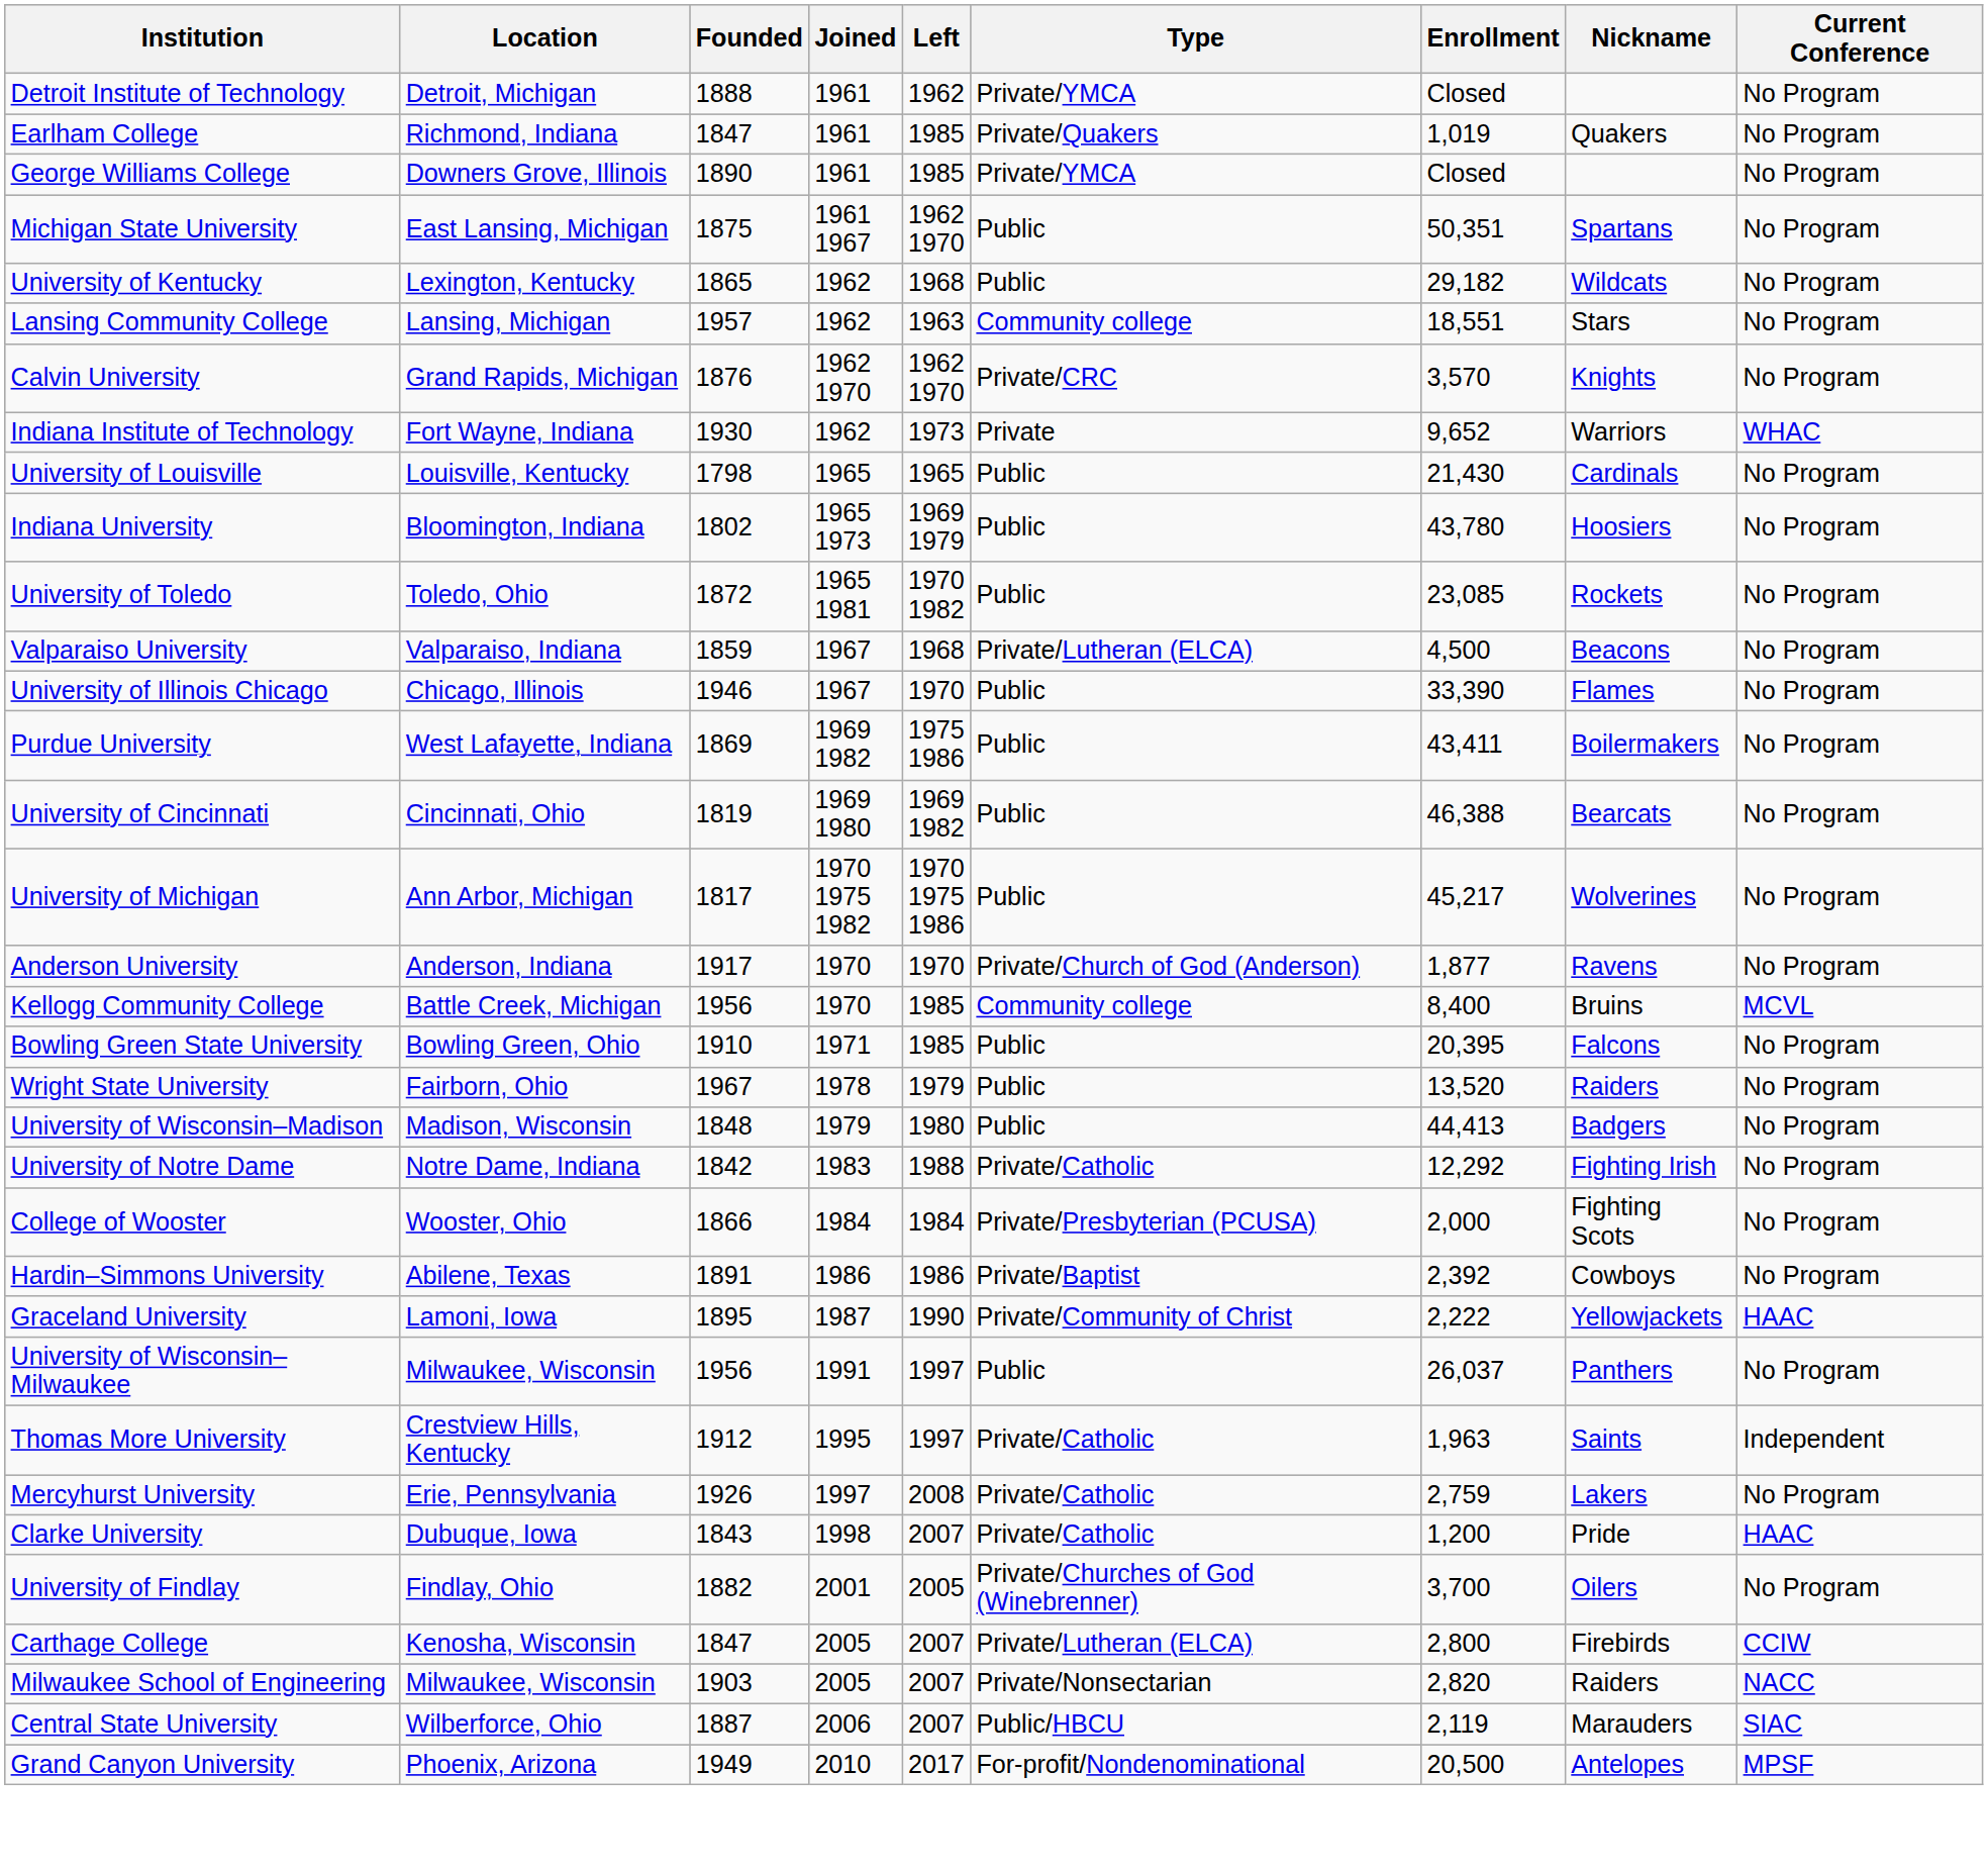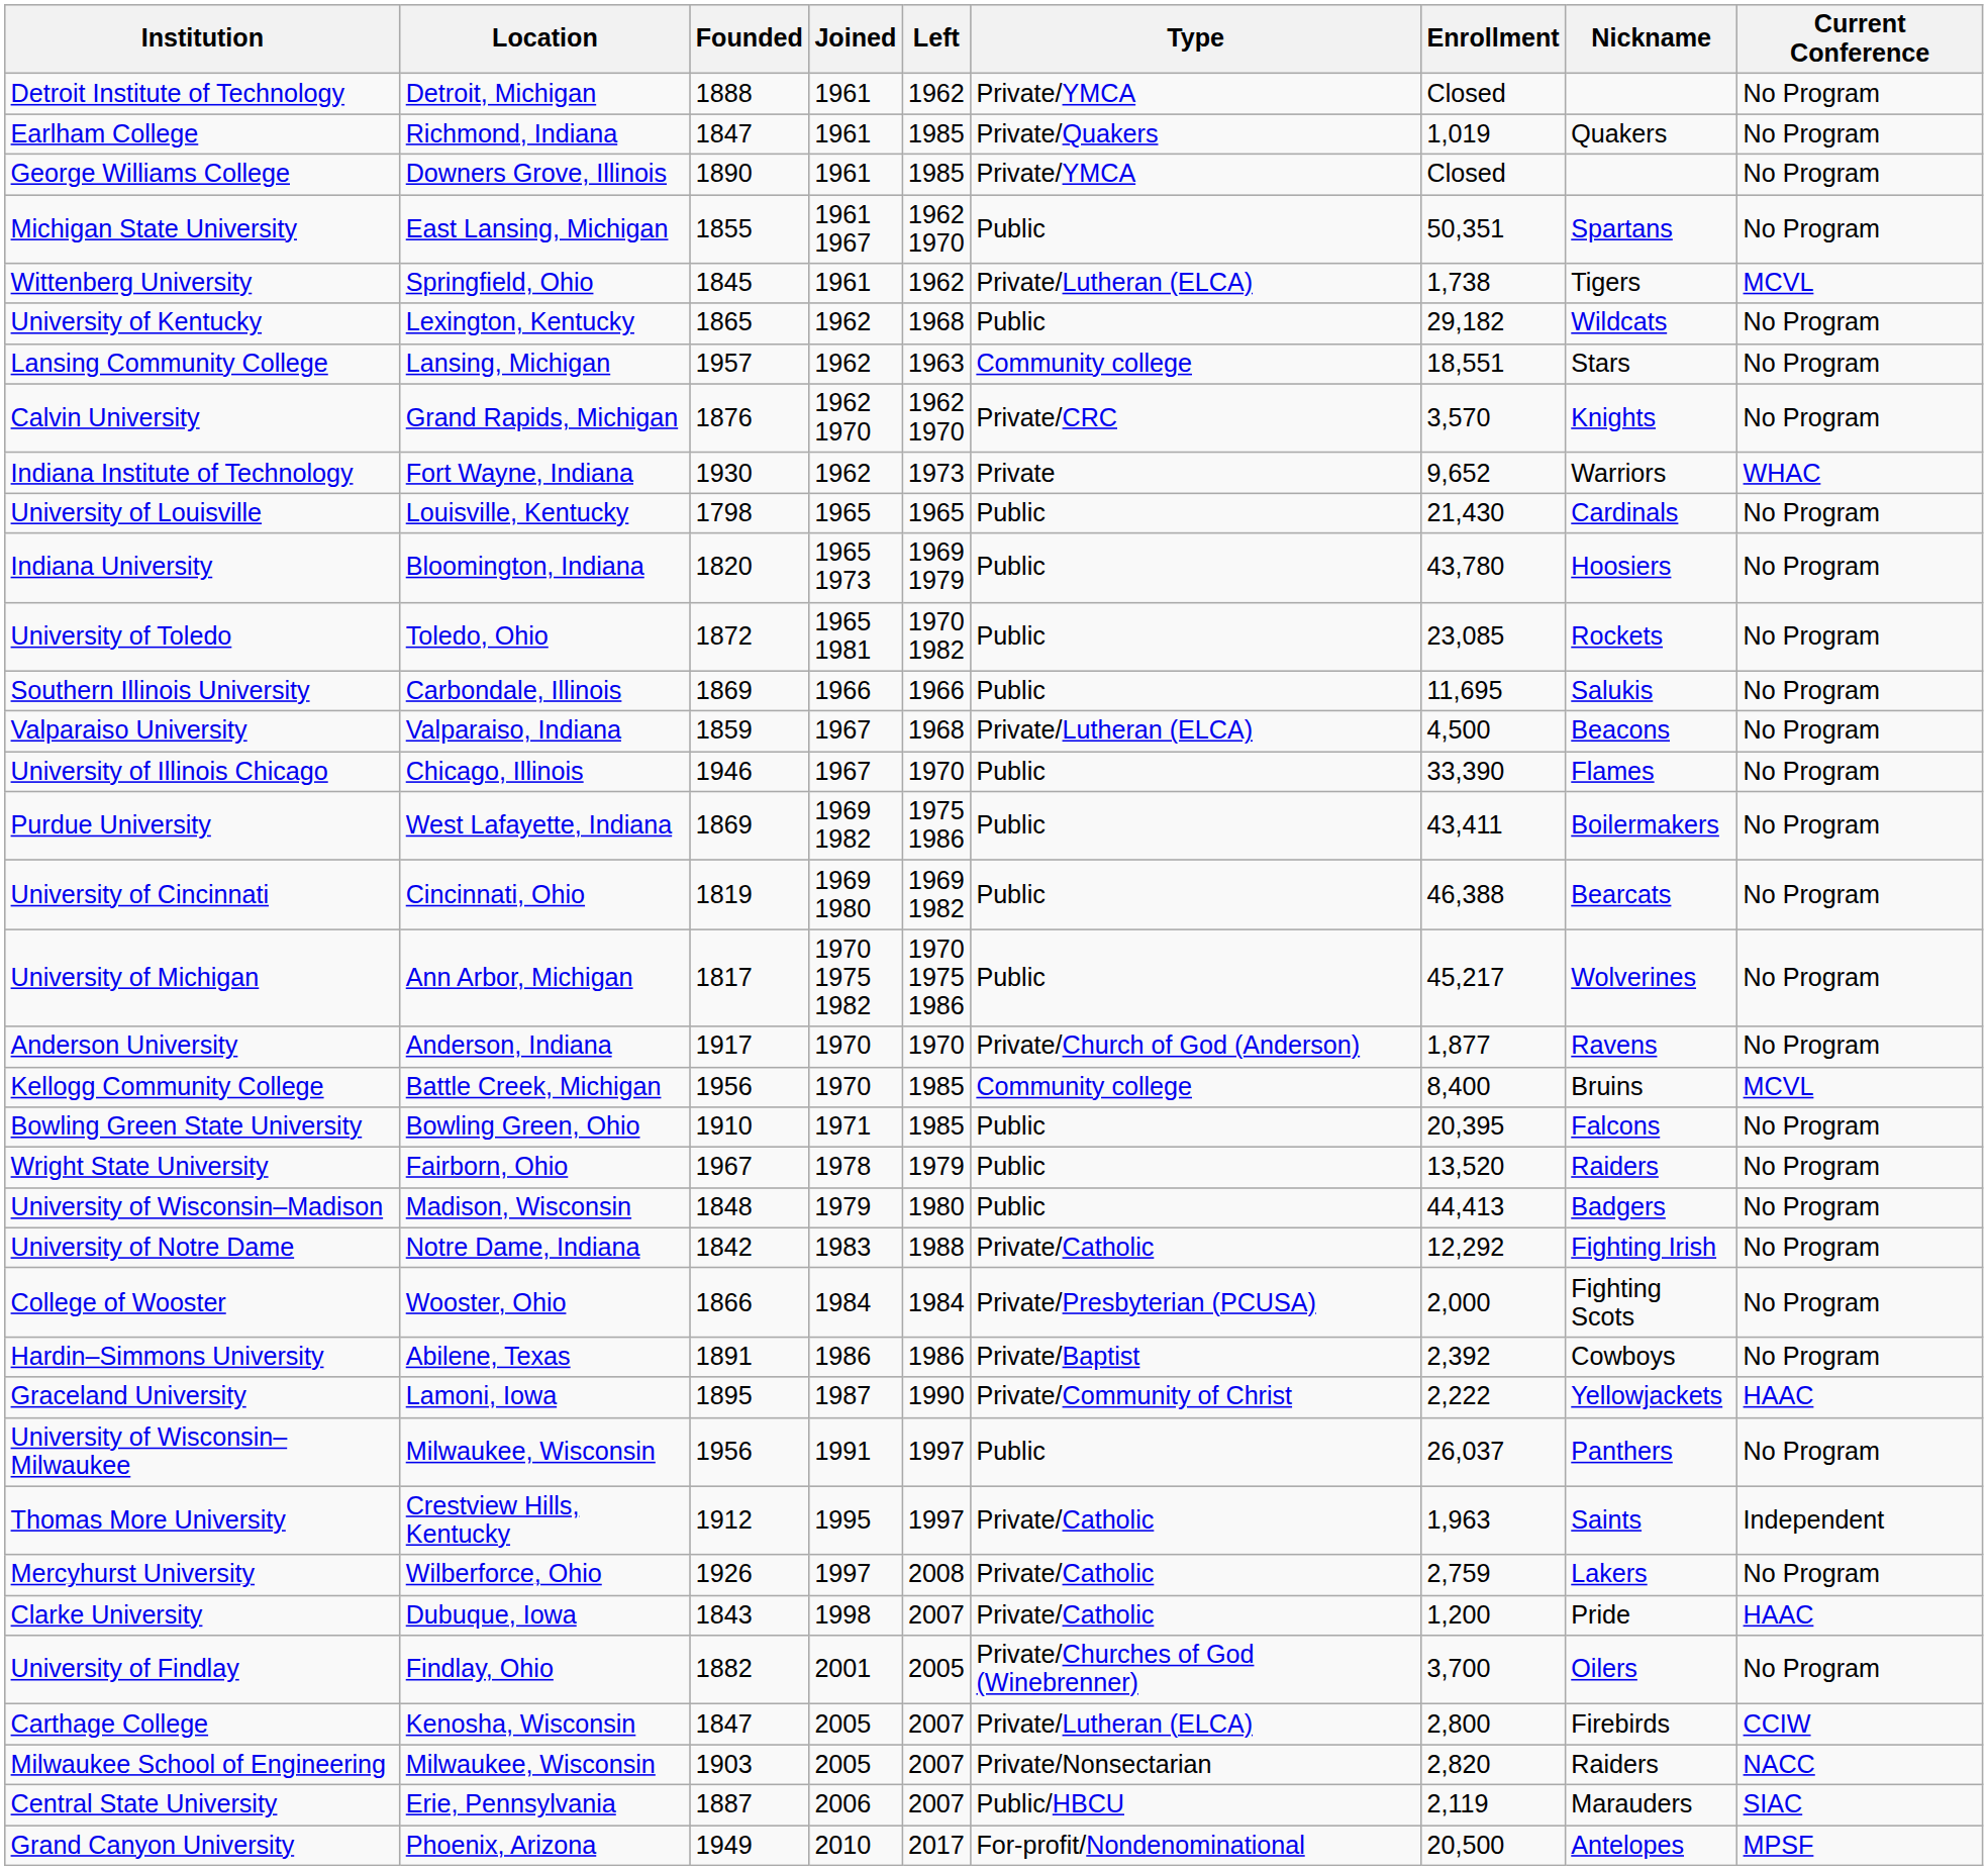Michigan State University | Founded: 1875 -> 1855
+ row: Wittenberg University | Springfield, Ohio | 1845 | 1961 | 1962 | Private/Lutheran (ELCA) | 1,738 | Tigers | MCVL
Indiana University | Founded: 1802 -> 1820
+ row: Southern Illinois University | Carbondale, Illinois | 1869 | 1966 | 1966 | Public | 11,695 | Salukis | No Program
Mercyhurst University | Location: Erie, Pennsylvania -> Wilberforce, Ohio
Central State University | Location: Wilberforce, Ohio -> Erie, Pennsylvania
